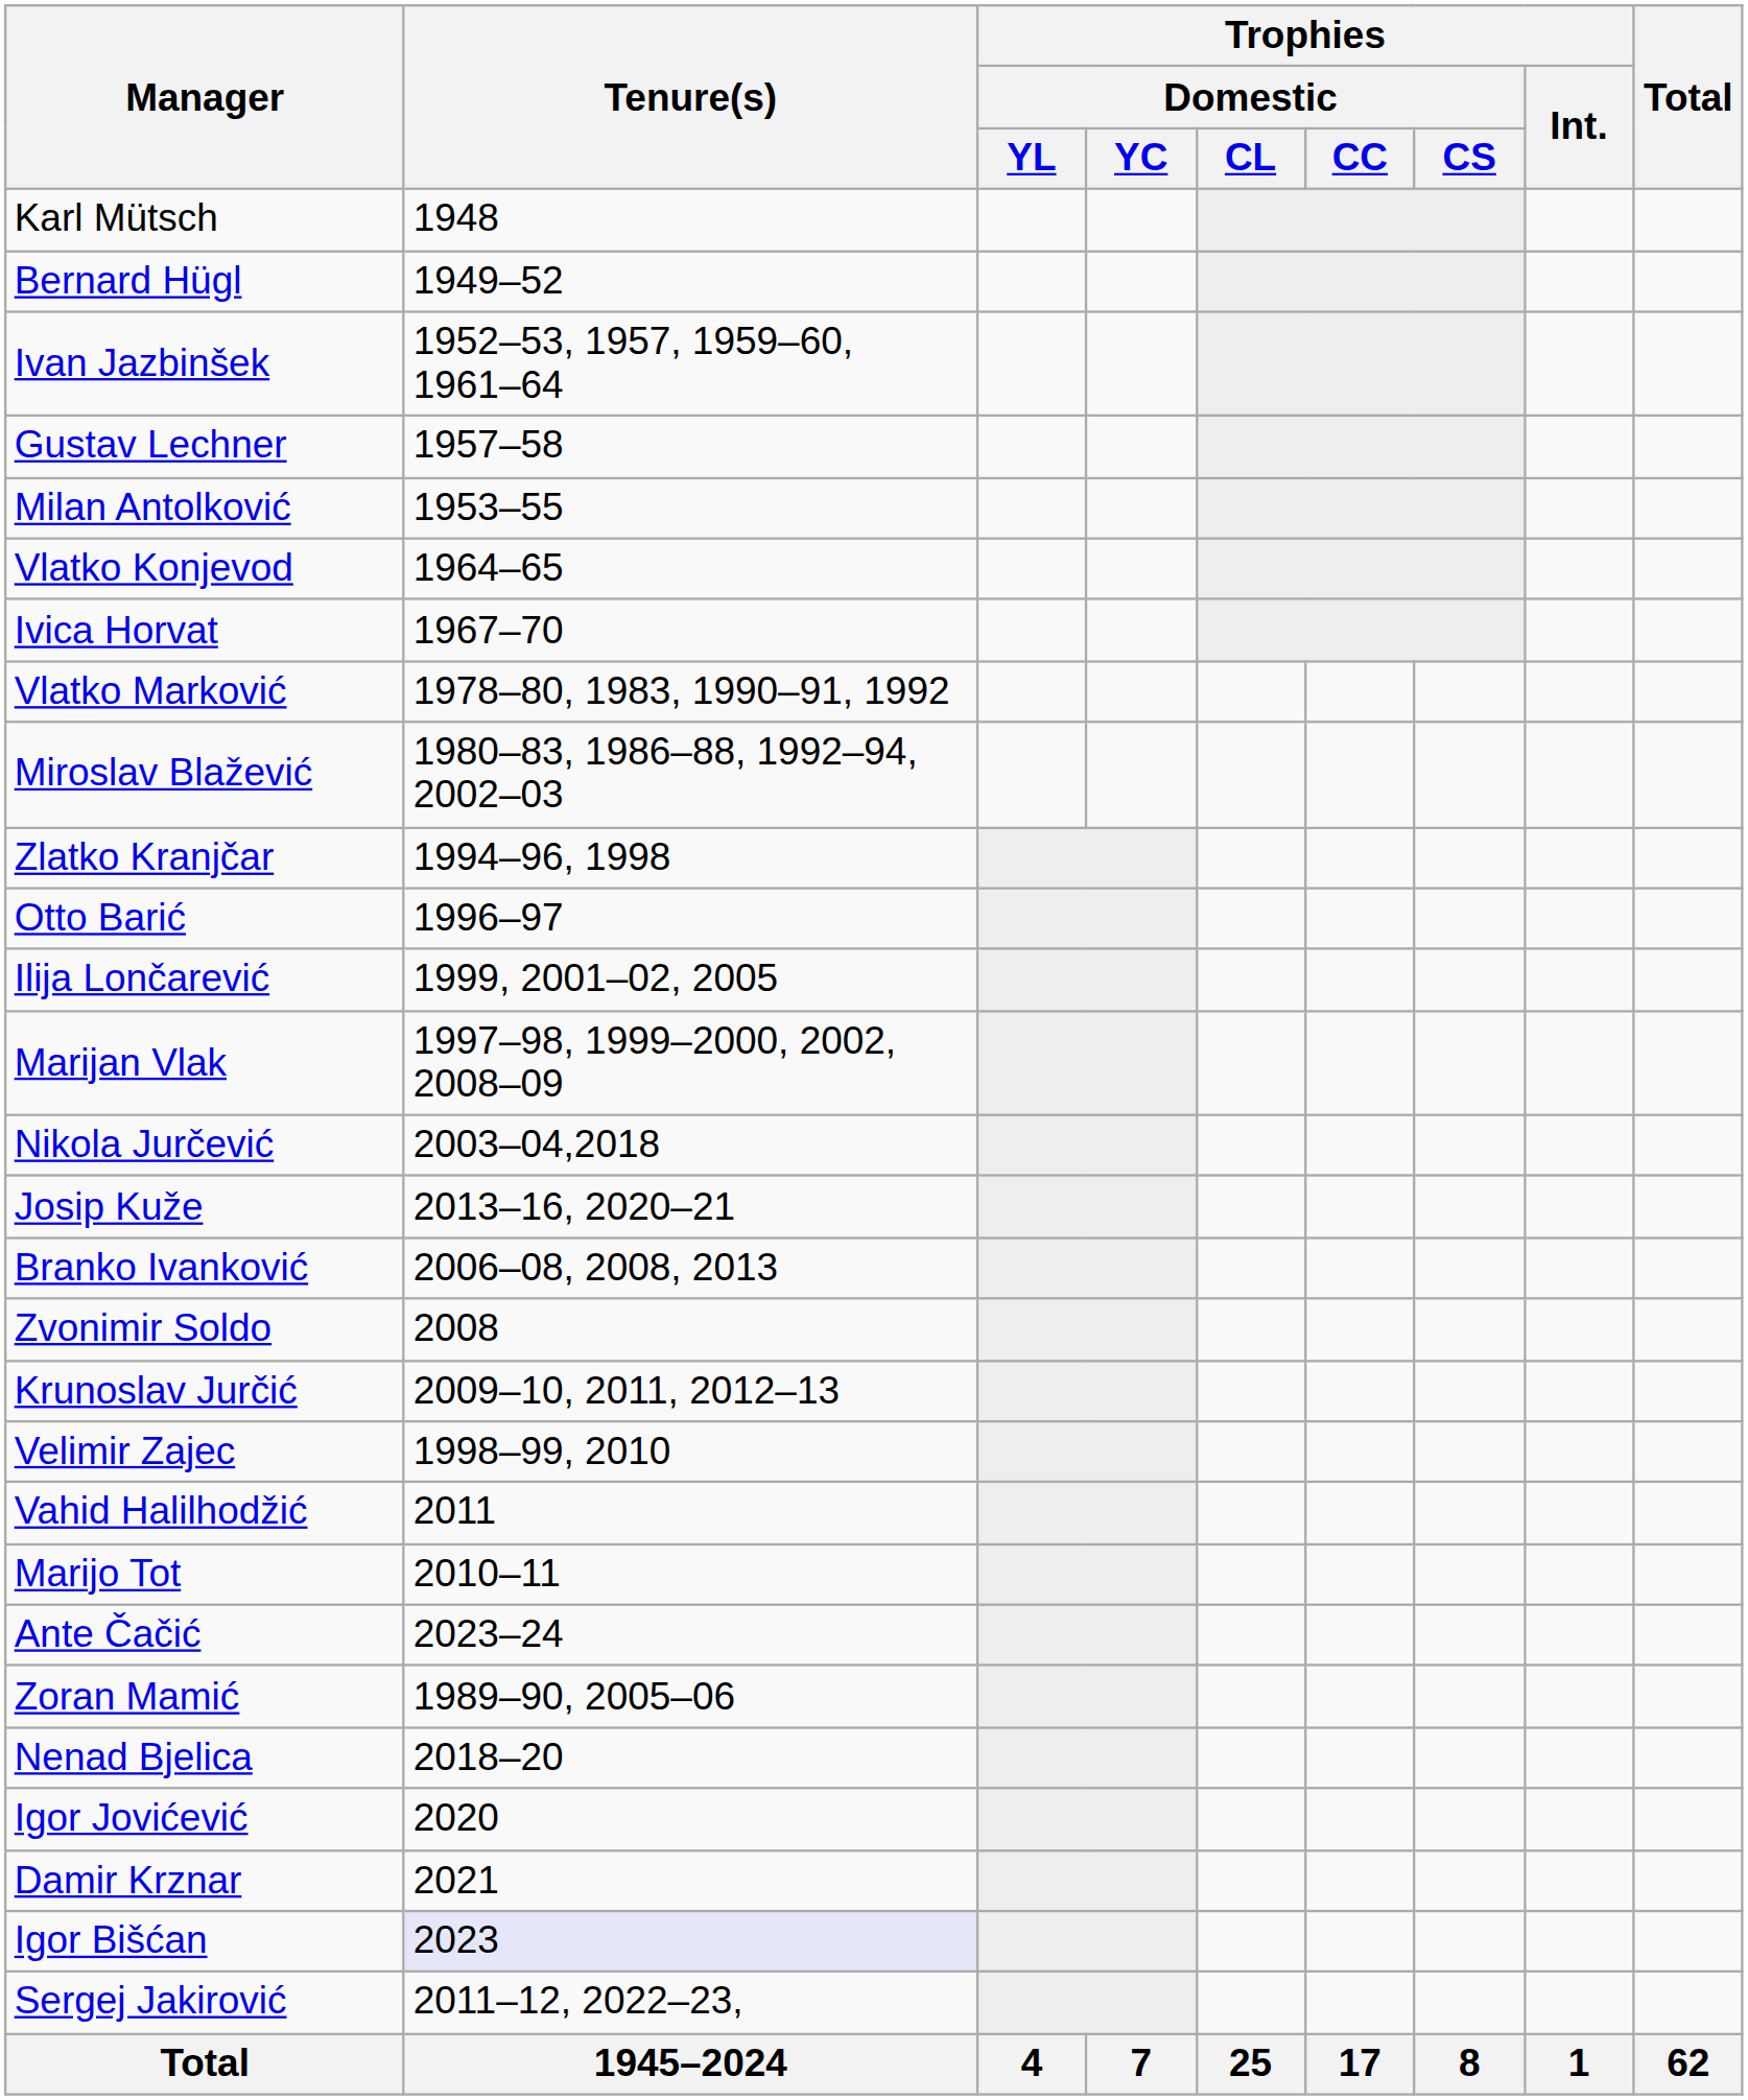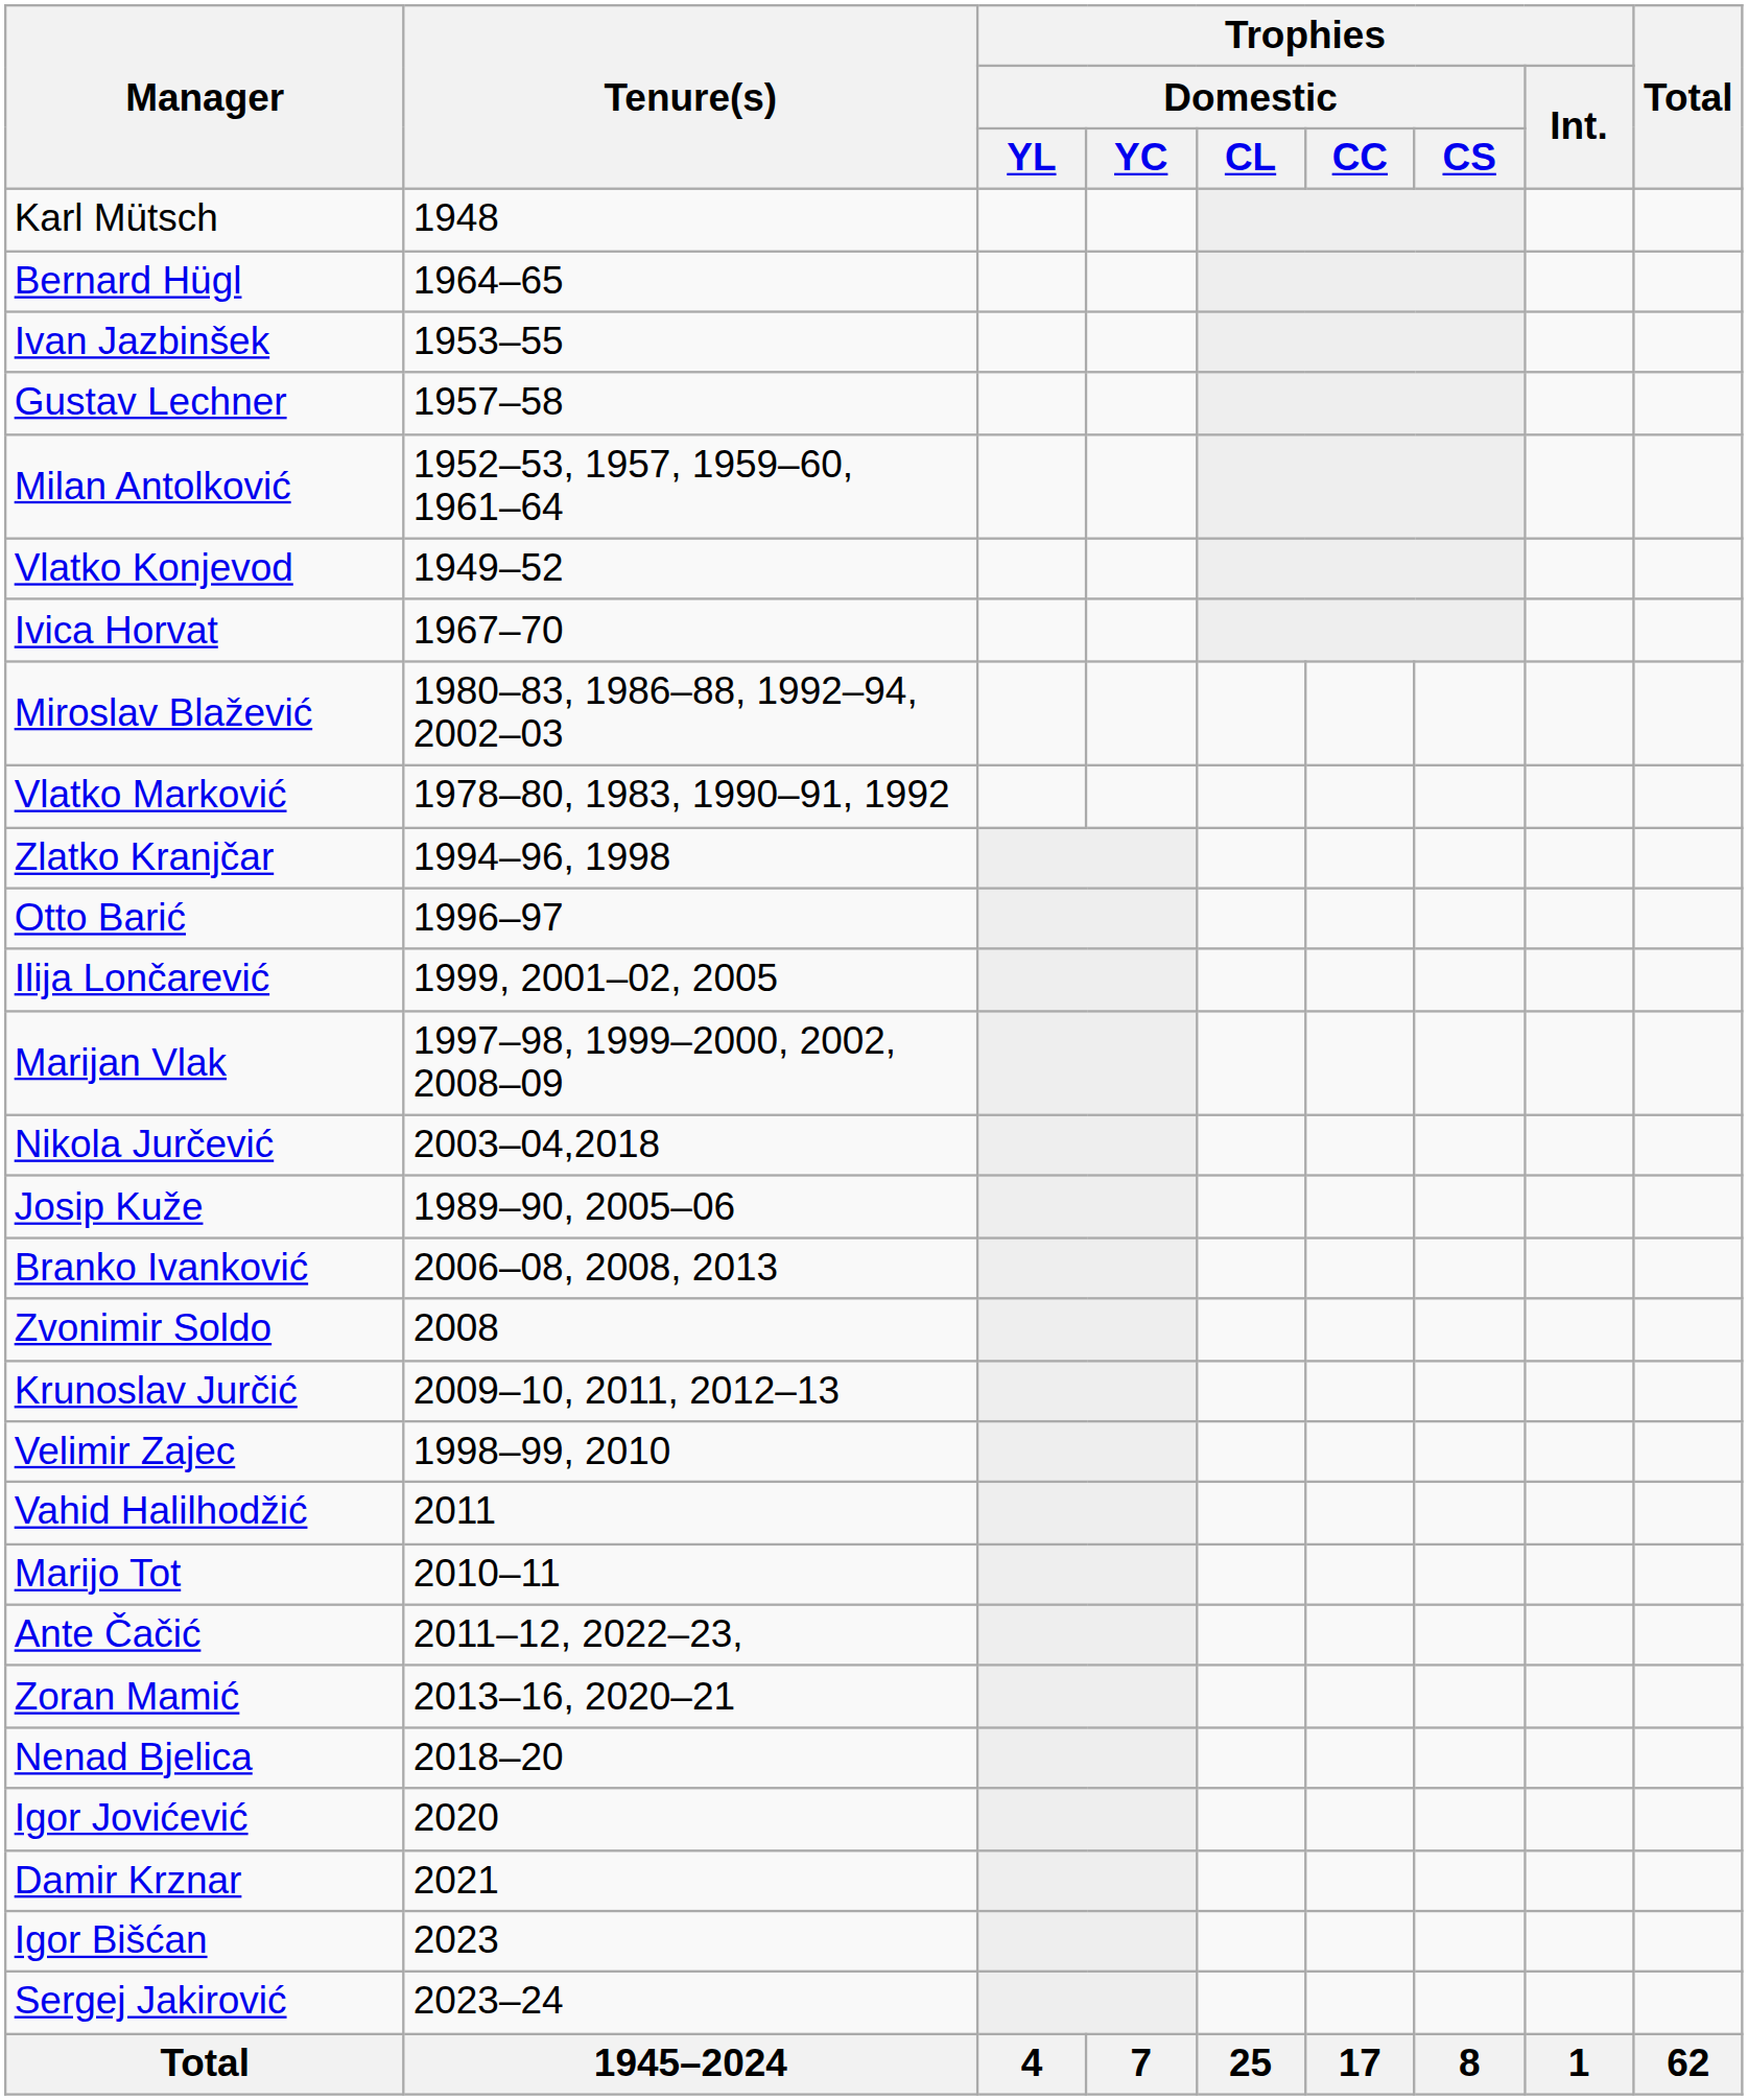Bernard Hügl | Tenure(s): 1949–52 -> 1964–65
Ivan Jazbinšek | Tenure(s): 1952–53, 1957, 1959–60, 1961–64 -> 1953–55
Milan Antolković | Tenure(s): 1953–55 -> 1952–53, 1957, 1959–60, 1961–64
Vlatko Konjevod | Tenure(s): 1964–65 -> 1949–52
rows swapped: Vlatko Marković <-> Miroslav Blažević
Josip Kuže | Tenure(s): 2013–16, 2020–21 -> 1989–90, 2005–06
Ante Čačić | Tenure(s): 2023–24 -> 2011–12, 2022–23,
Zoran Mamić | Tenure(s): 1989–90, 2005–06 -> 2013–16, 2020–21
Igor Bišćan | Tenure(s): lavender background -> no background
Sergej Jakirović | Tenure(s): 2011–12, 2022–23, -> 2023–24
